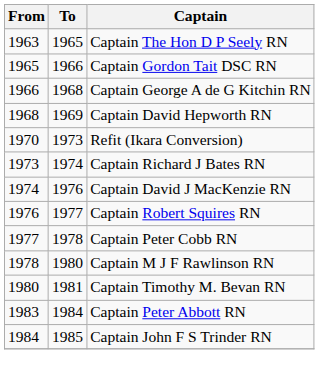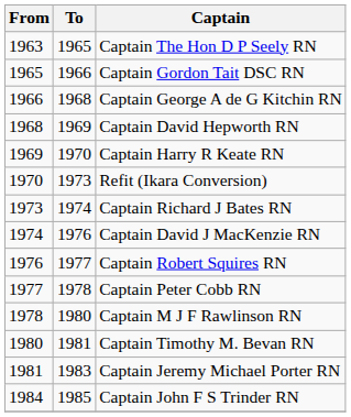+ row: 1969 | 1970 | Captain Harry R Keate RN
+ row: 1981 | 1983 | Captain Jeremy Michael Porter RN
- row: 1983 | 1984 | Captain Peter Abbott RN
